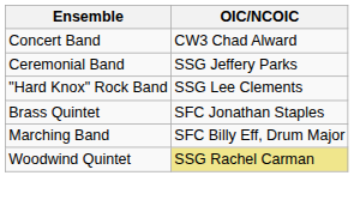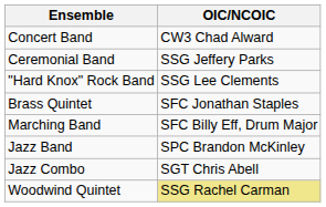+ row: Jazz Band | SPC Brandon McKinley
+ row: Jazz Combo | SGT Chris Abell
